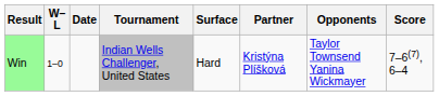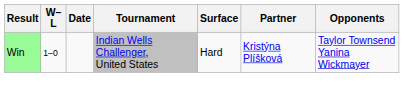- column: Score | 7–6(7), 6–4
